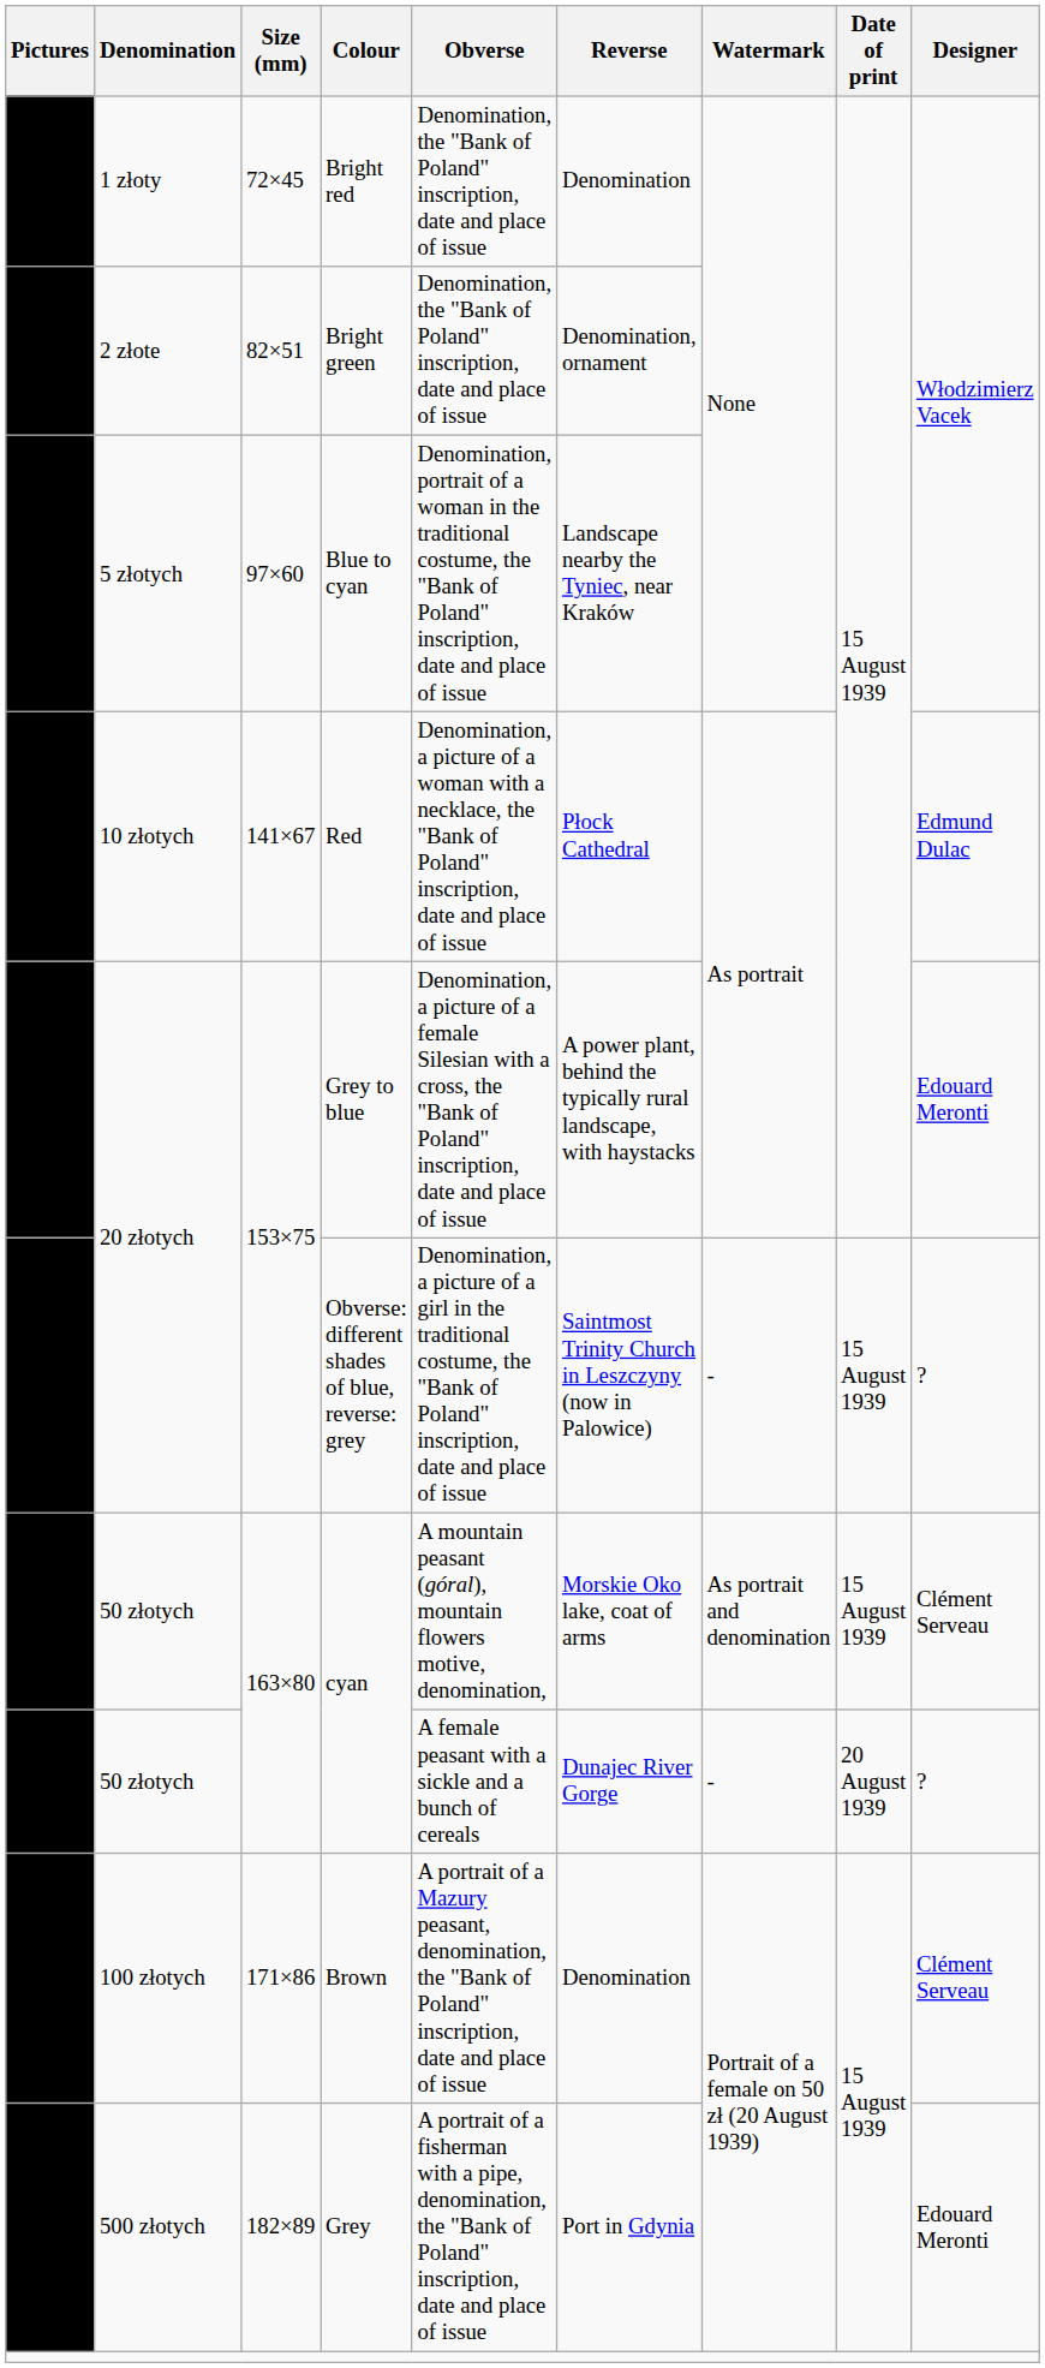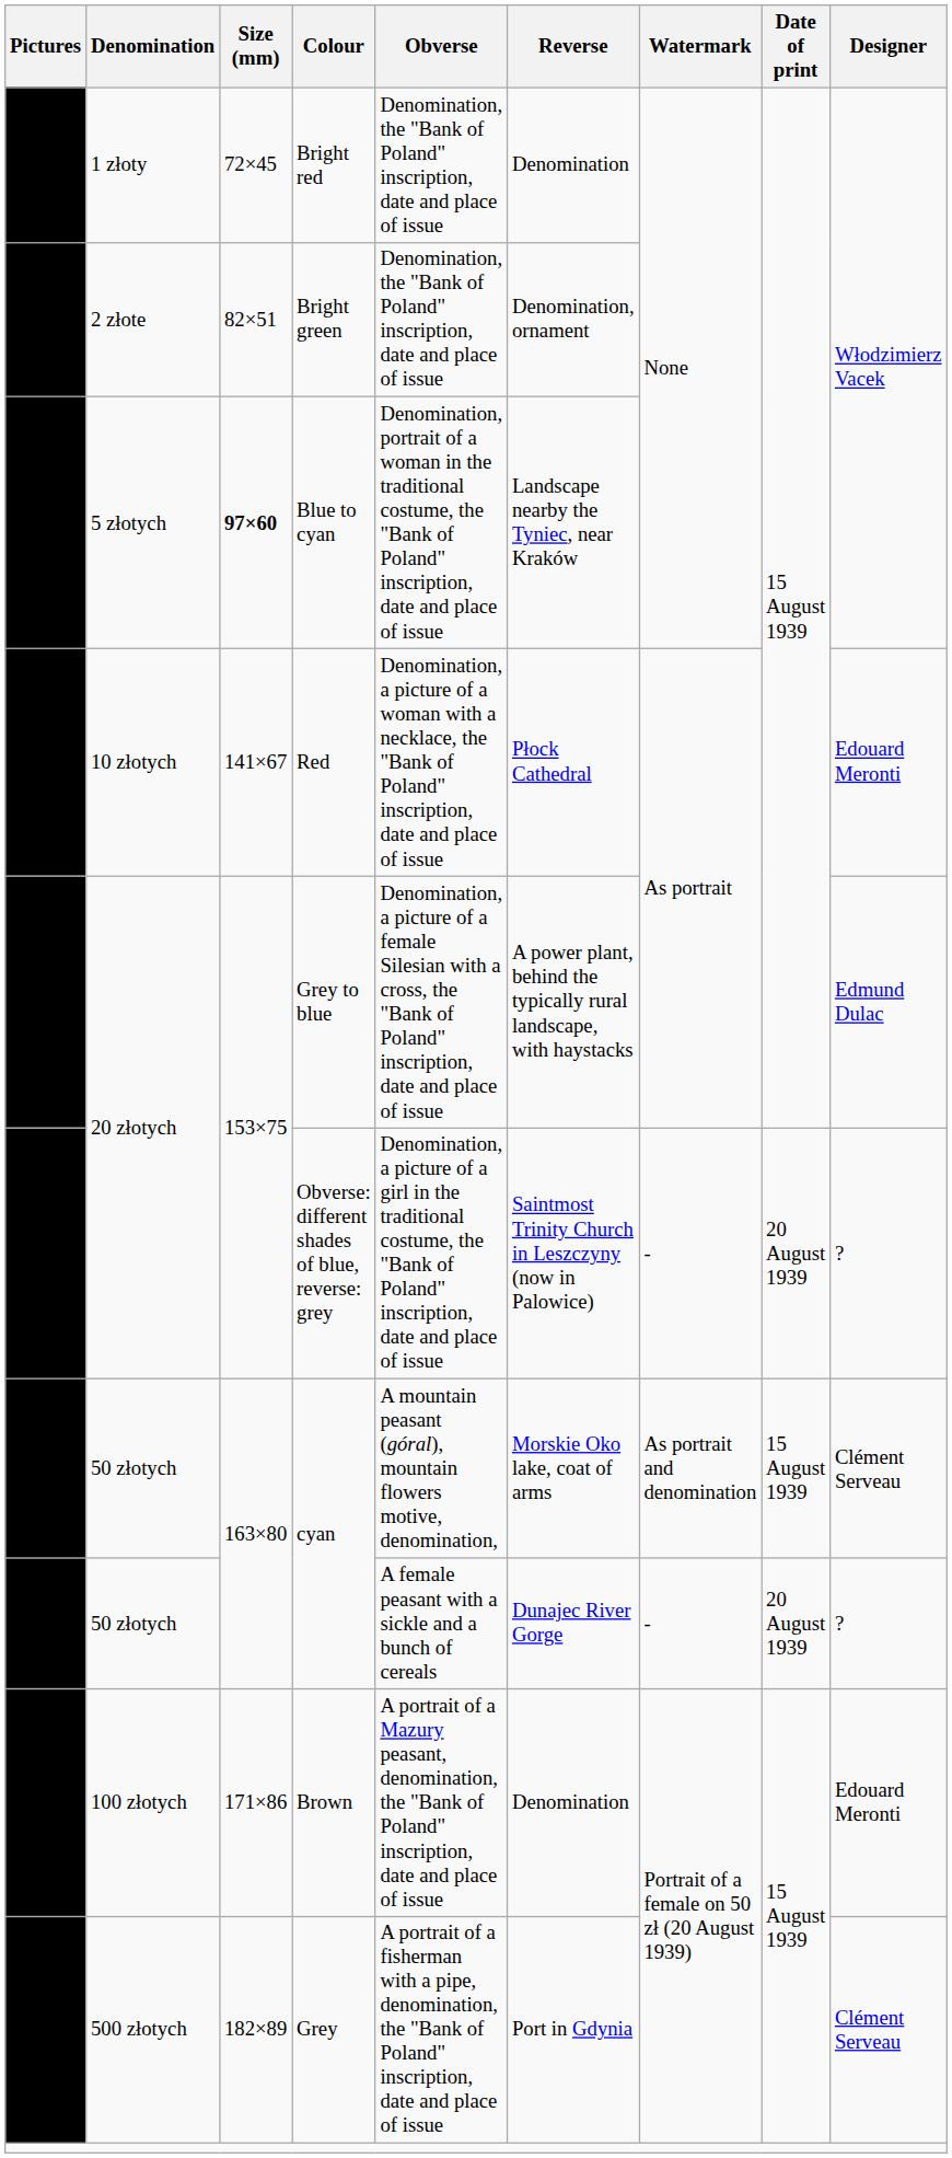Blue to cyan | Size (mm): normal -> bold
Red | Designer: Edmund Dulac -> Edouard Meronti
Grey to blue | Designer: Edouard Meronti -> Edmund Dulac
Obverse: different shades of blue, reverse: grey | Date of print: 15 August 1939 -> 20 August 1939
Brown | Designer: Clément Serveau -> Edouard Meronti
Grey | Designer: Edouard Meronti -> Clément Serveau
